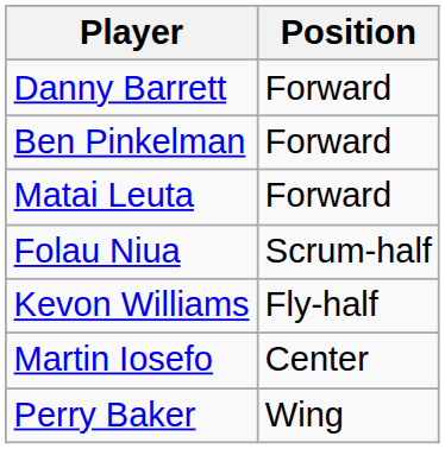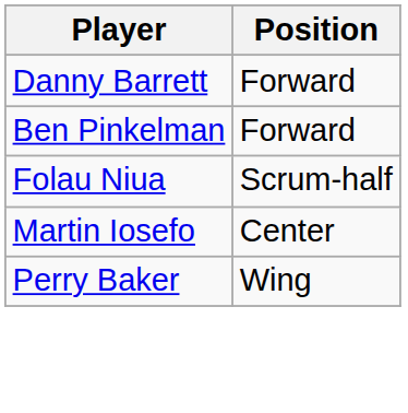- row: Matai Leuta | Forward
- row: Kevon Williams | Fly-half
